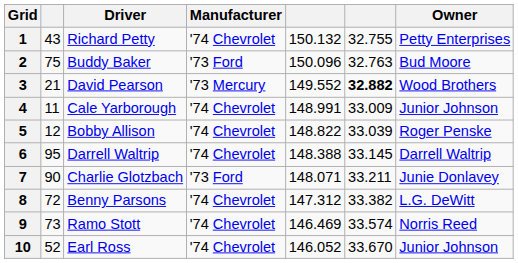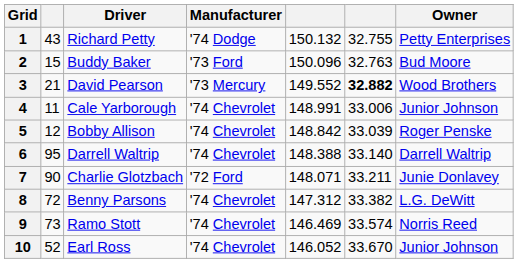1 | Manufacturer: '74 Chevrolet -> '74 Dodge
2 | column 2: 75 -> 15
4 | column 6: 33.009 -> 33.006
5 | column 5: 148.822 -> 148.842
6 | column 6: 33.145 -> 33.140
7 | Manufacturer: '73 Ford -> '72 Ford
